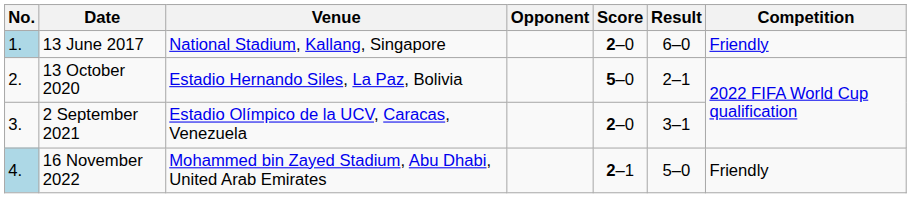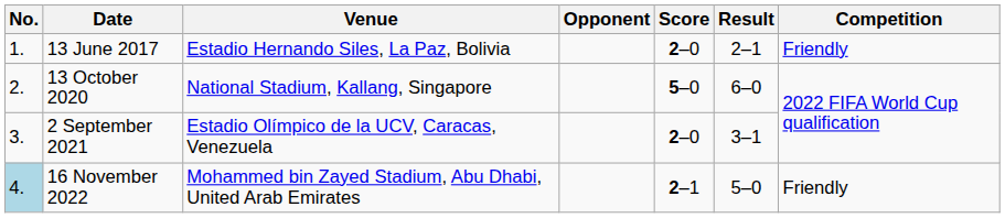13 June 2017 | No.: lightblue background -> no background
13 June 2017 | Venue: National Stadium, Kallang, Singapore -> Estadio Hernando Siles, La Paz, Bolivia
13 June 2017 | Result: 6–0 -> 2–1
13 October 2020 | Venue: Estadio Hernando Siles, La Paz, Bolivia -> National Stadium, Kallang, Singapore
13 October 2020 | Result: 2–1 -> 6–0
